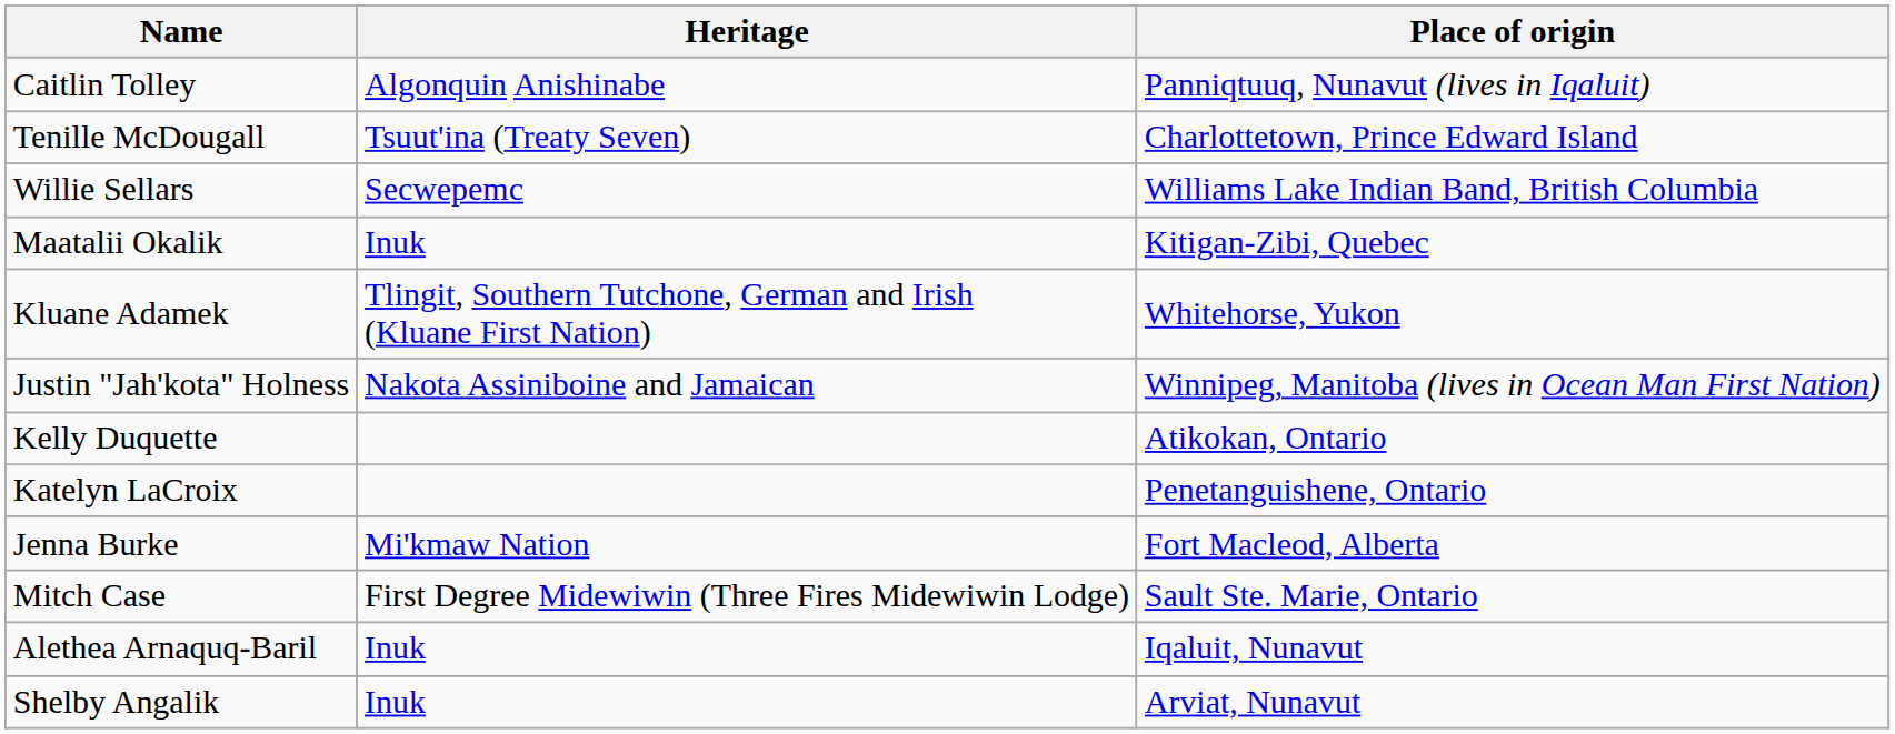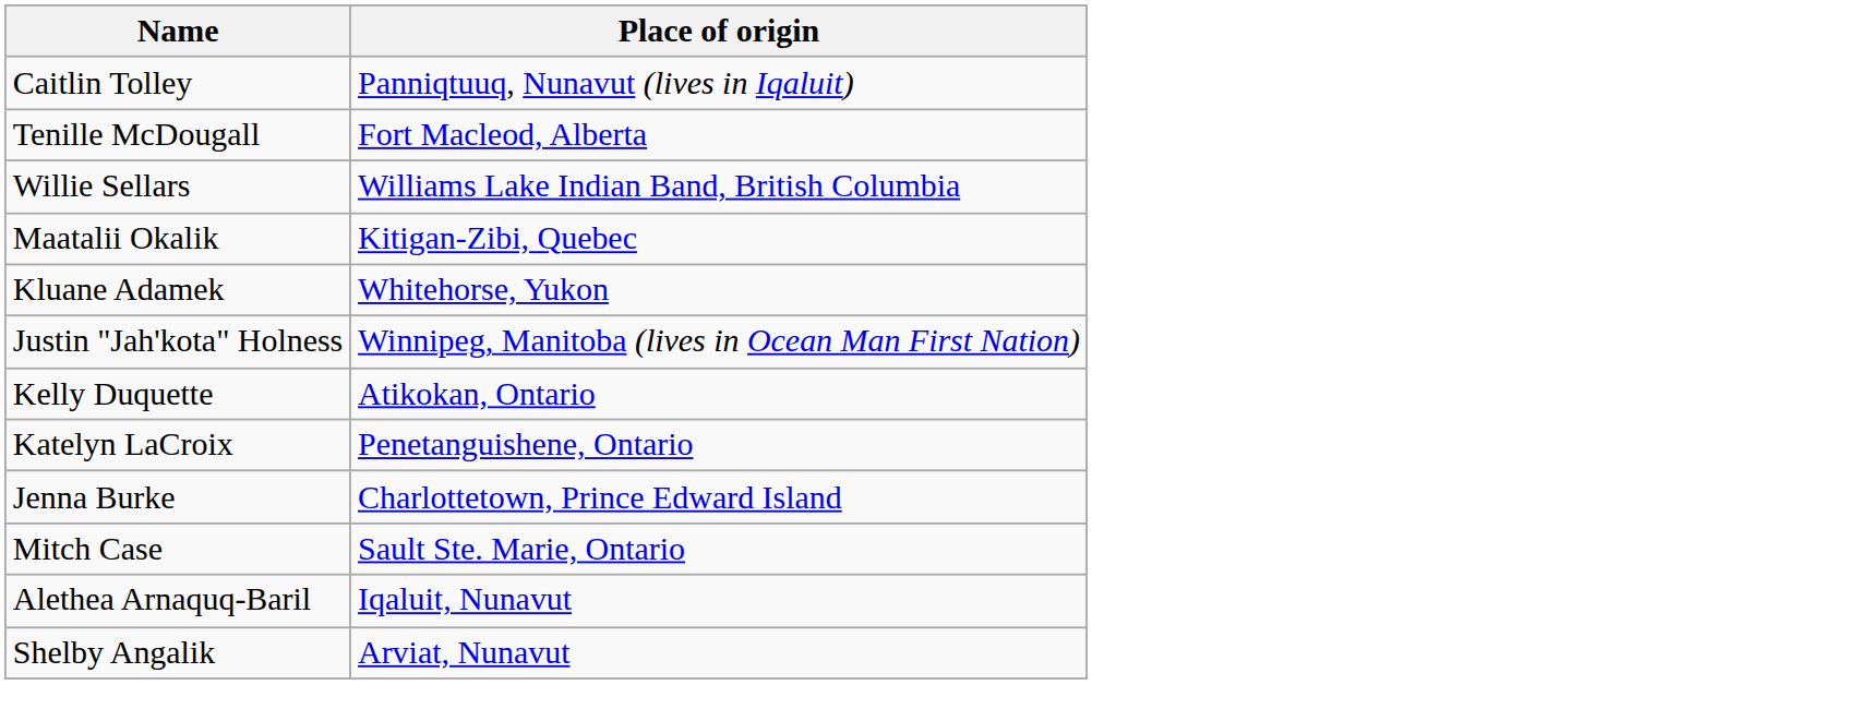- column: Heritage | Algonquin Anishinabe | Tsuut'ina (Treaty Seven) | Secwepemc | Inuk | Tlingit, Southern Tutchone, German and Irish (Kluane First Nation) | Nakota Assiniboine and Jamaican | Mi'kmaw Nation | First Degree Midewiwin (Three Fires Midewiwin Lodge) | Inuk | Inuk
Tenille McDougall | Place of origin: Charlottetown, Prince Edward Island -> Fort Macleod, Alberta
Jenna Burke | Place of origin: Fort Macleod, Alberta -> Charlottetown, Prince Edward Island
